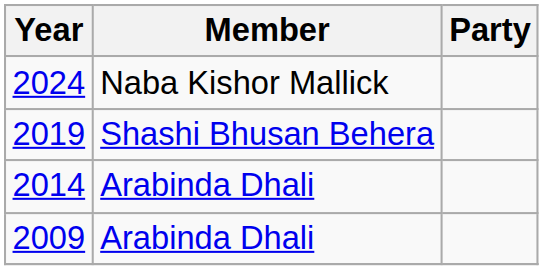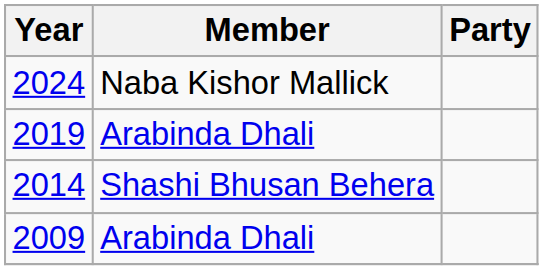2019 | Member: Shashi Bhusan Behera -> Arabinda Dhali
2014 | Member: Arabinda Dhali -> Shashi Bhusan Behera
